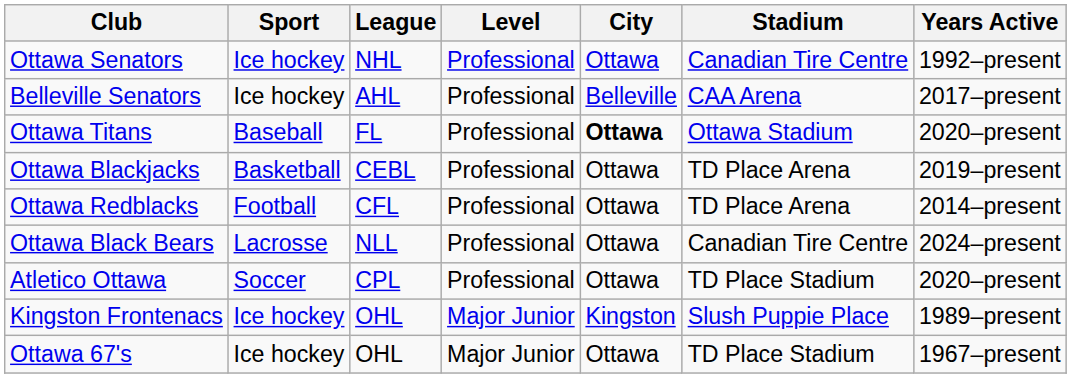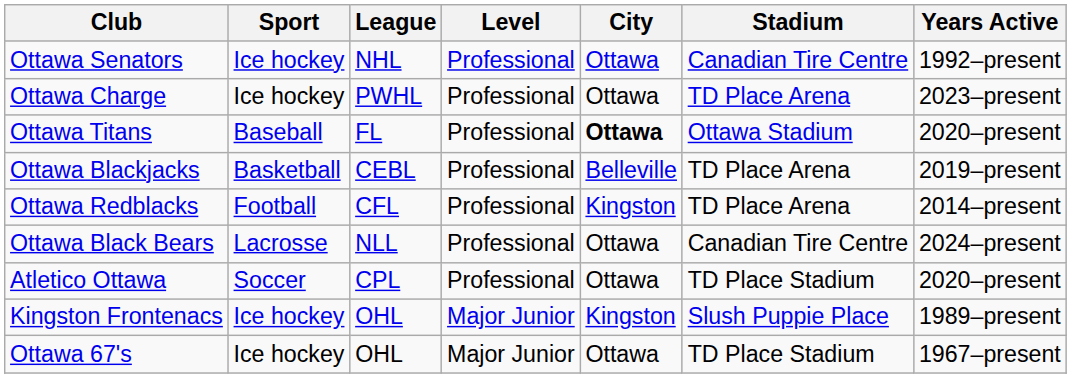+ row: Ottawa Charge | Ice hockey | PWHL | Professional | Ottawa | TD Place Arena | 2023–present
- row: Belleville Senators | Ice hockey | AHL | Professional | Belleville | CAA Arena | 2017–present
Ottawa Blackjacks | City: Ottawa -> Belleville
Ottawa Redblacks | City: Ottawa -> Kingston
